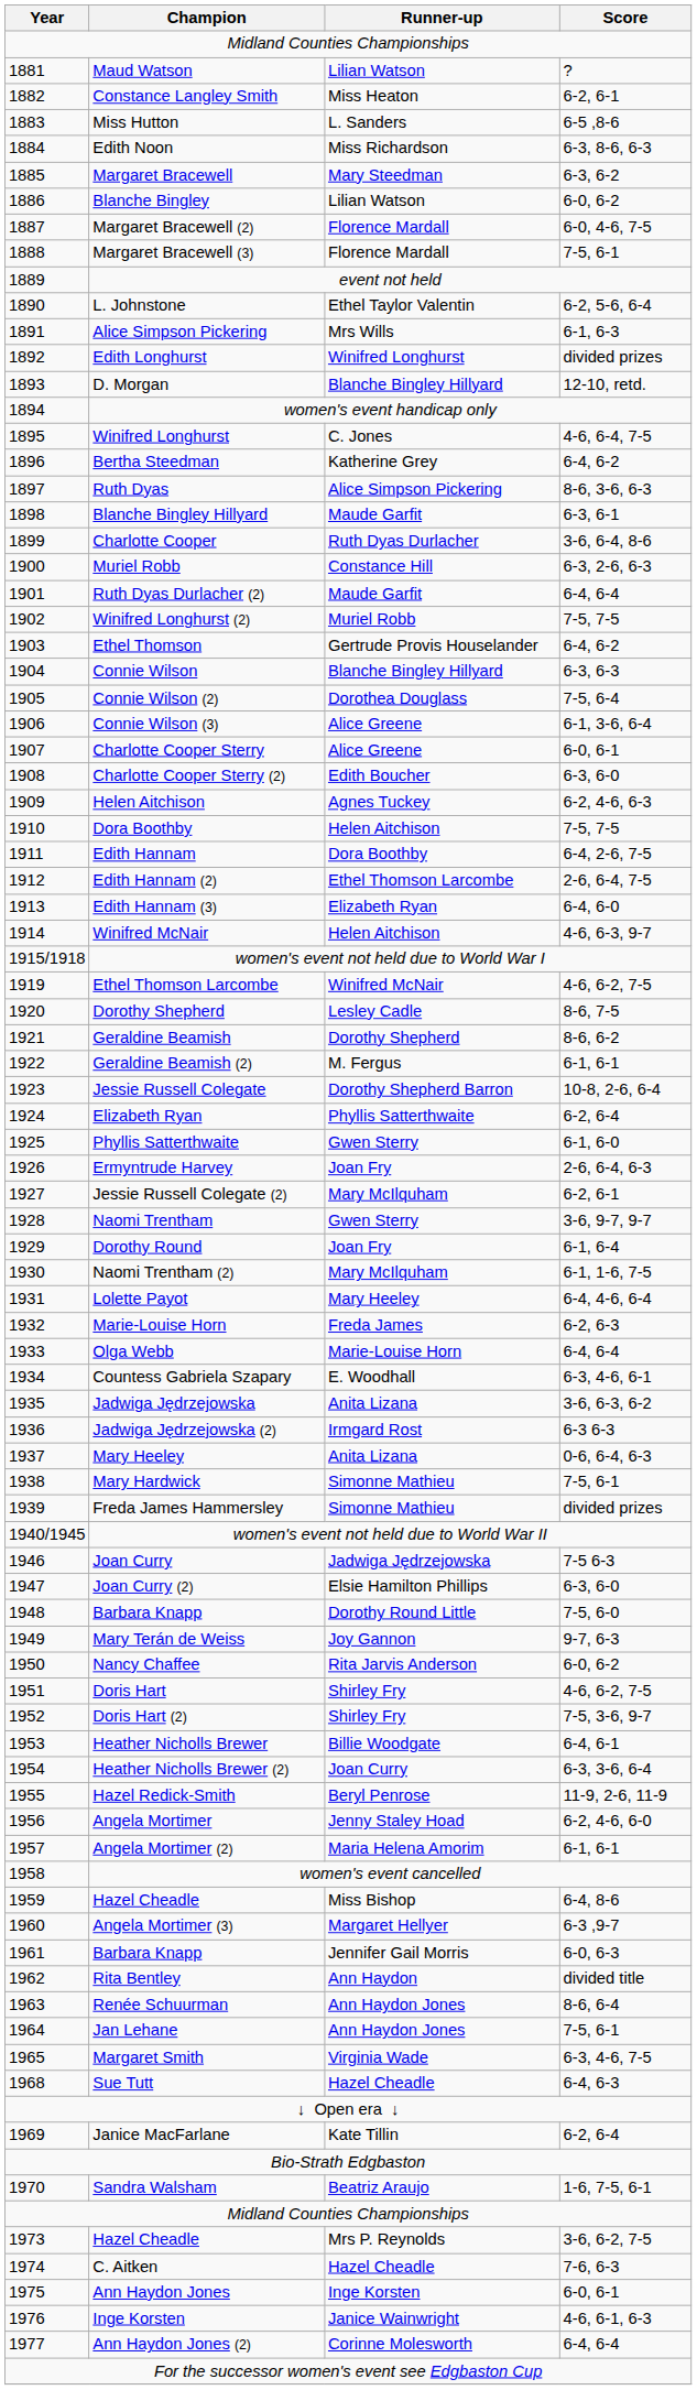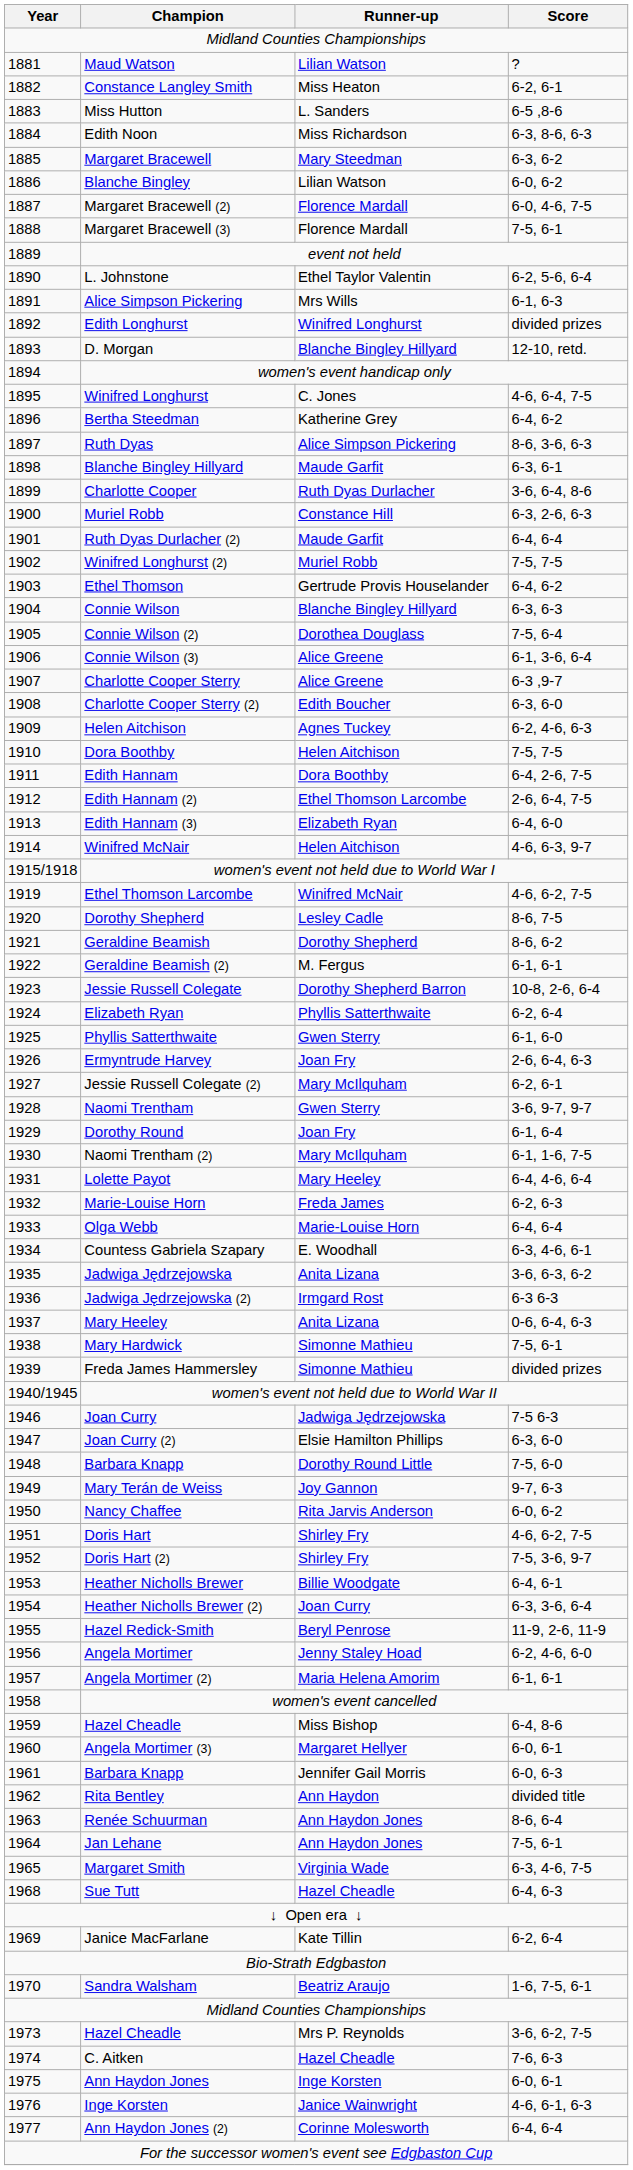Charlotte Cooper Sterry | Score: 6-0, 6-1 -> 6-3 ,9-7
Angela Mortimer (3) | Score: 6-3 ,9-7 -> 6-0, 6-1
